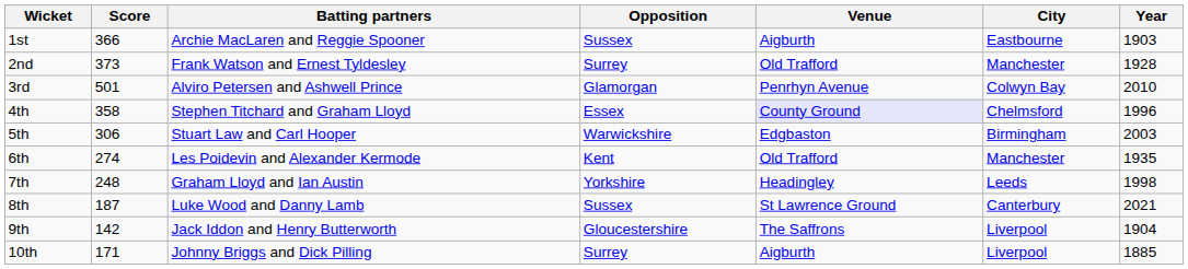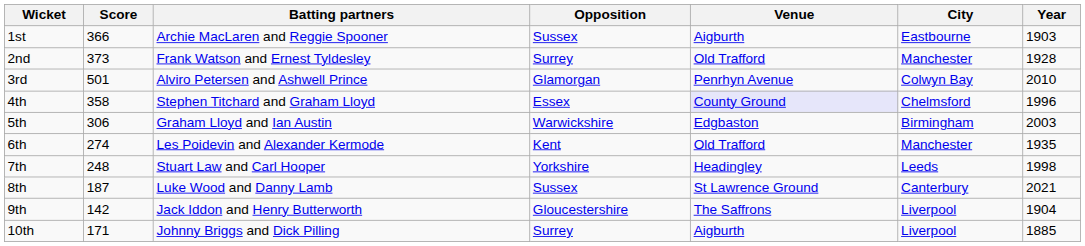5th | Batting partners: Stuart Law and Carl Hooper -> Graham Lloyd and Ian Austin
7th | Batting partners: Graham Lloyd and Ian Austin -> Stuart Law and Carl Hooper
